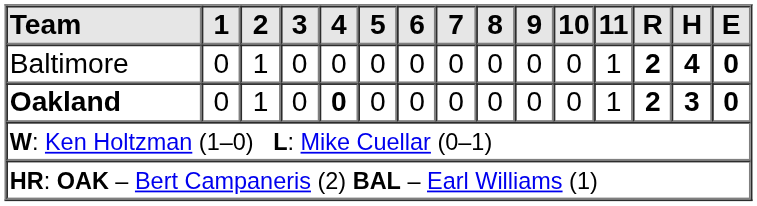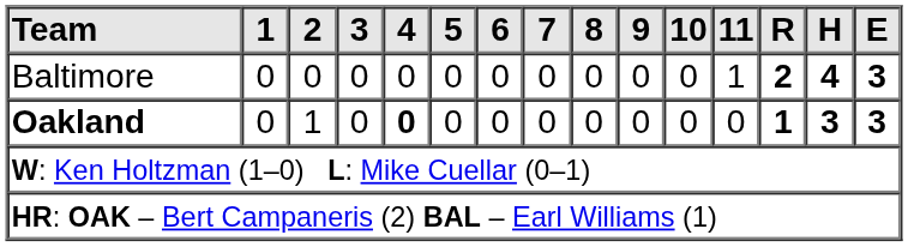Baltimore | 2: 1 -> 0
Baltimore | E: 0 -> 3
Oakland | 11: 1 -> 0
Oakland | R: 2 -> 1
Oakland | E: 0 -> 3
